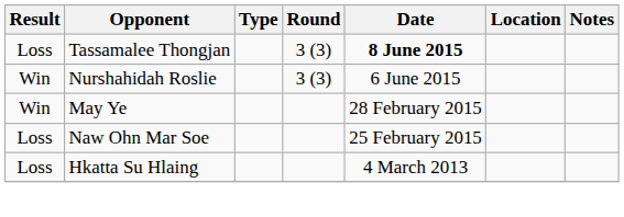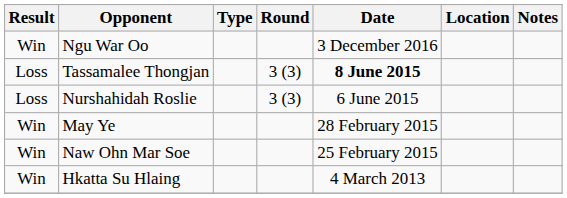+ row: Win | Ngu War Oo | 3 December 2016
Nurshahidah Roslie | Result: Win -> Loss
Naw Ohn Mar Soe | Result: Loss -> Win
Hkatta Su Hlaing | Result: Loss -> Win
